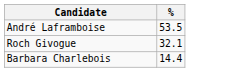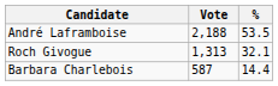+ column: Vote | 2,188 | 1,313 | 587
